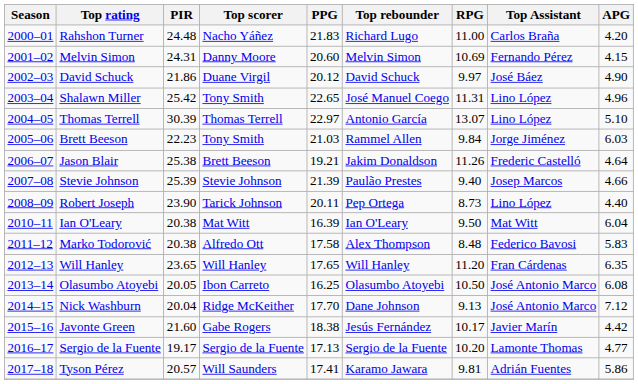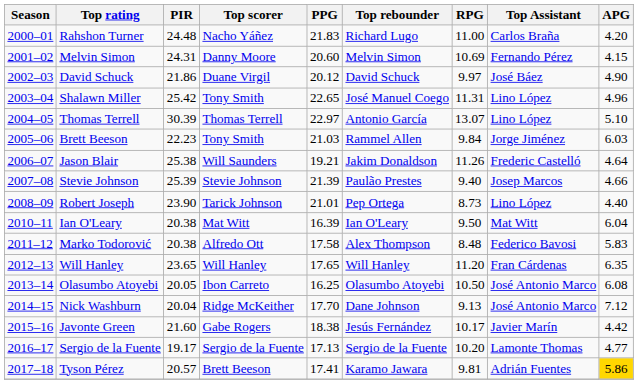Jason Blair | Top scorer: Brett Beeson -> Will Saunders
Robert Joseph | PPG: 20.11 -> 21.01
Tyson Pérez | Top scorer: Will Saunders -> Brett Beeson
Tyson Pérez | APG: no background -> gold background
